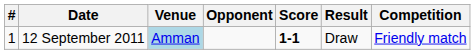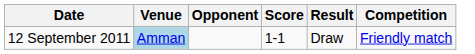- column: # | 1
12 September 2011 | Score: bold -> normal
